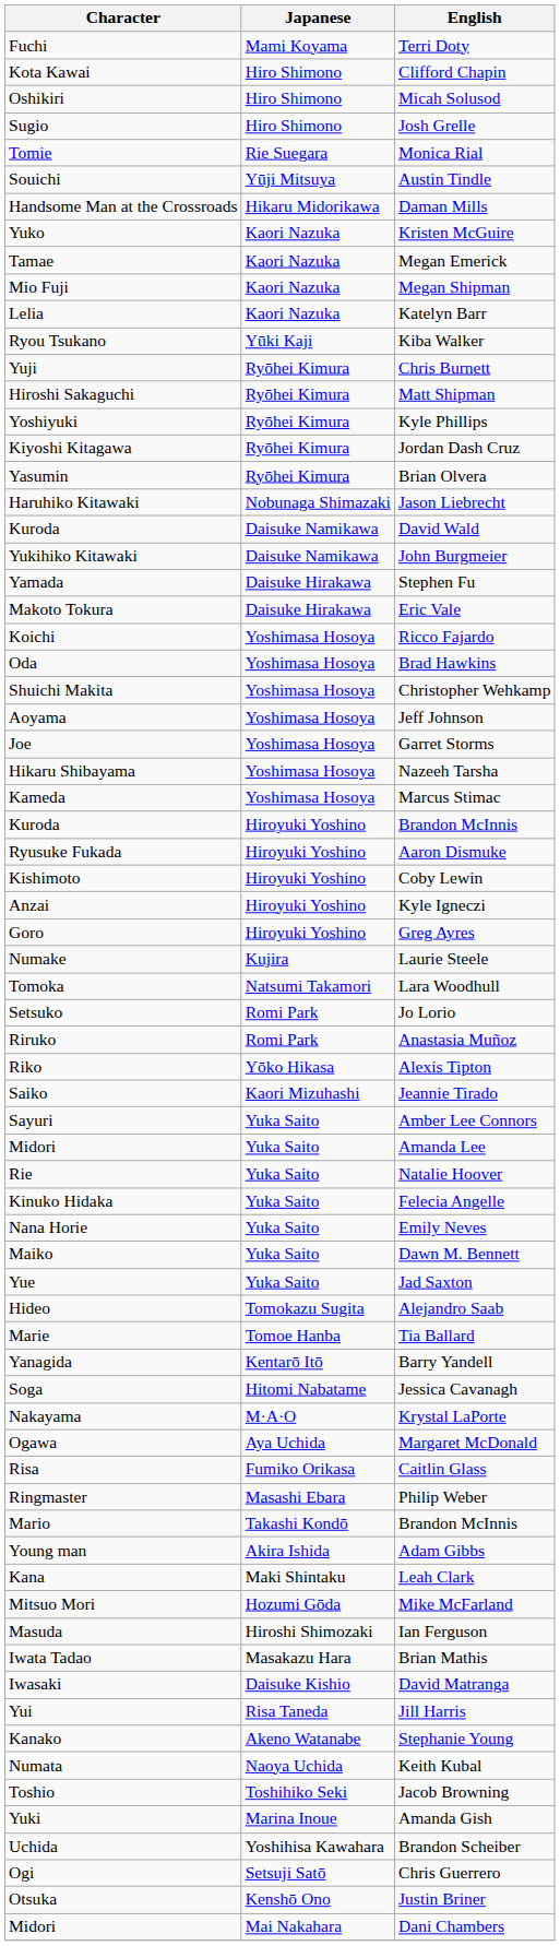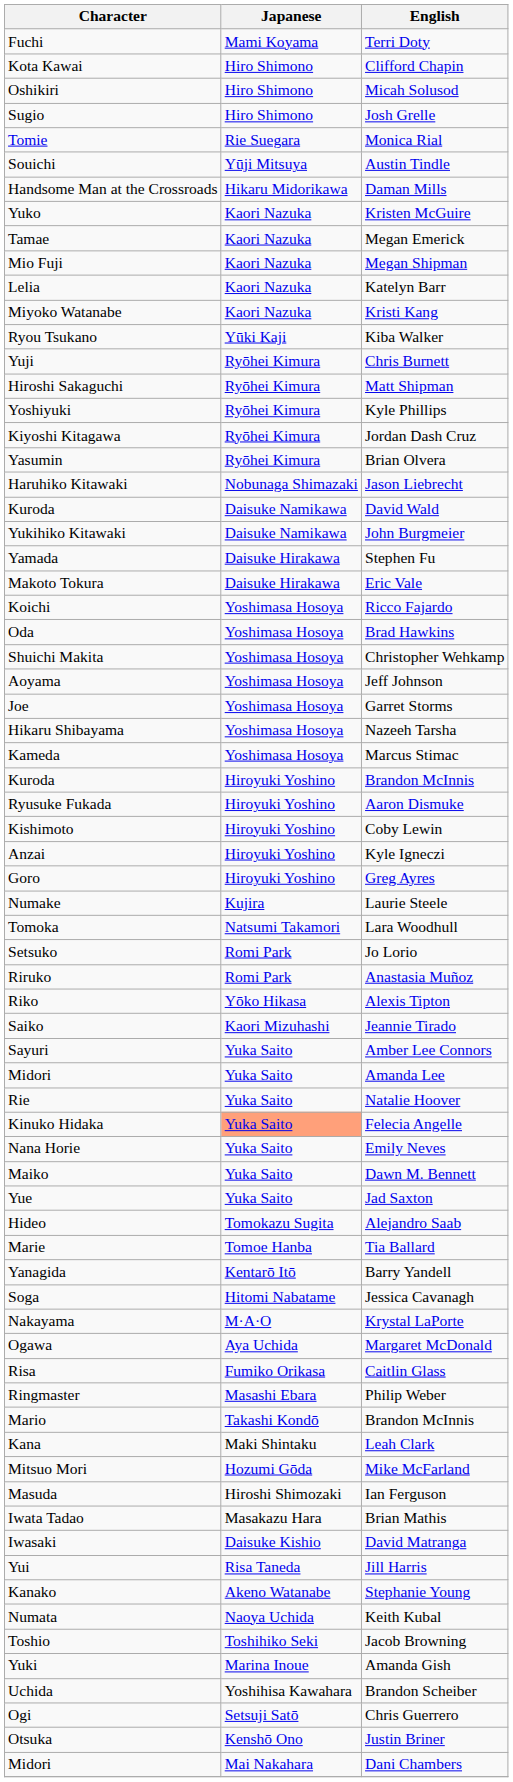+ row: Miyoko Watanabe | Kaori Nazuka | Kristi Kang
Felecia Angelle | Japanese: no background -> lightsalmon background
- row: Young man | Akira Ishida | Adam Gibbs
